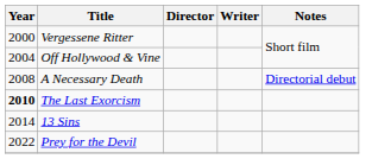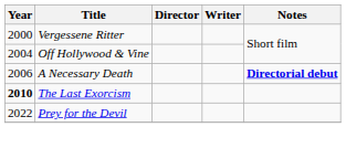A Necessary Death | Year: 2008 -> 2006
A Necessary Death | Notes: normal -> bold
- row: 2014 | 13 Sins
